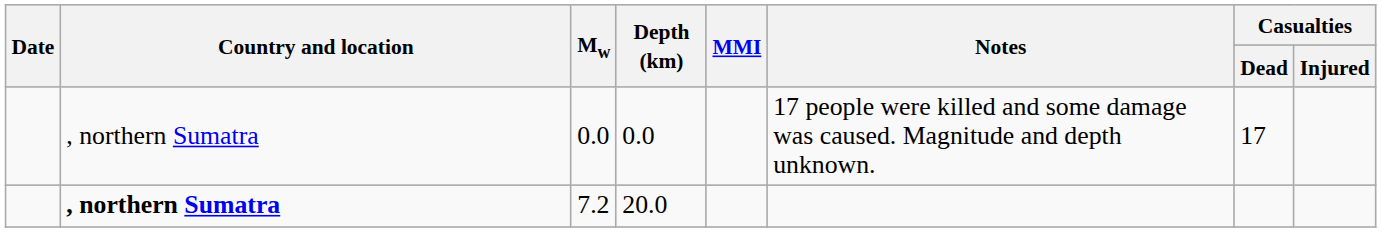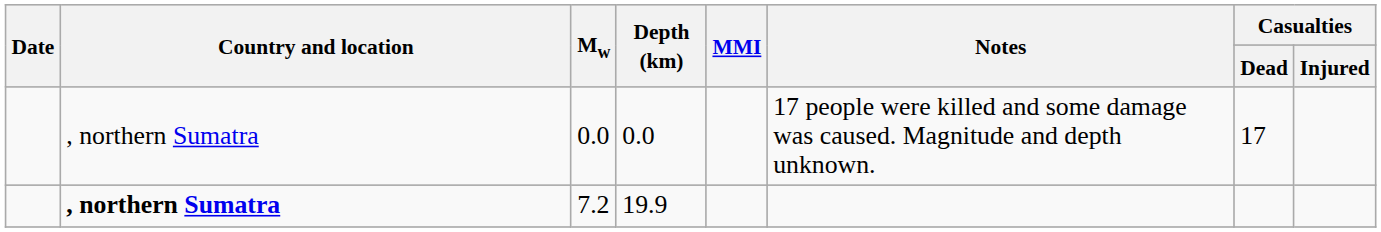7.2 | Depth (km): 20.0 -> 19.9
